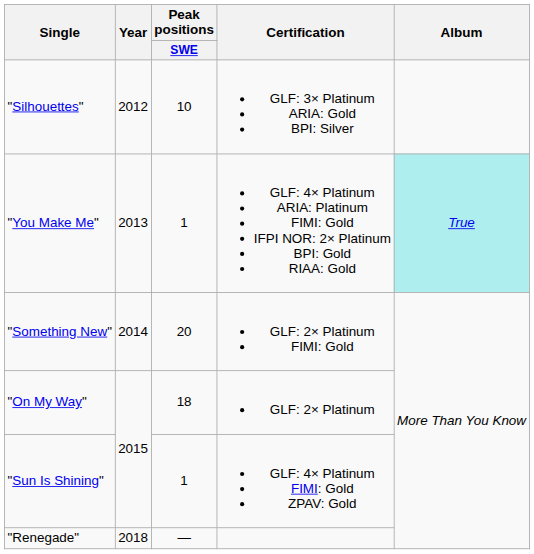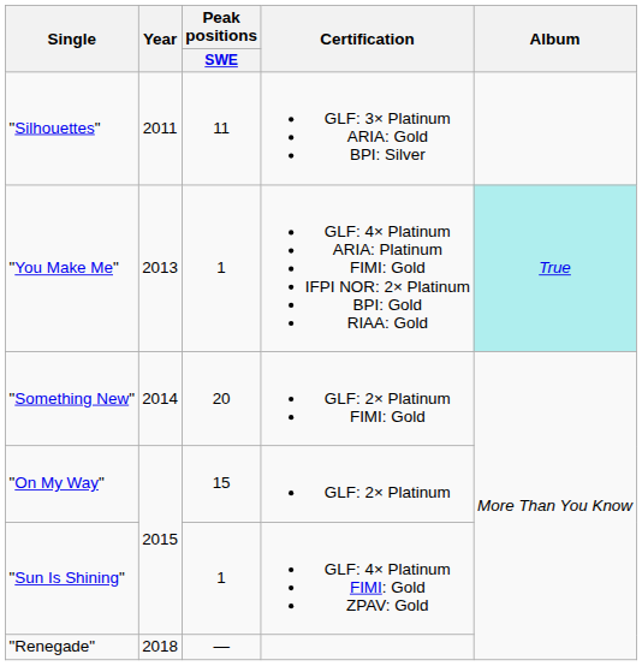"Silhouettes" | Year: 2012 -> 2011
"Silhouettes" | Peak positions / SWE: 10 -> 11
"On My Way" | Peak positions / SWE: 18 -> 15
